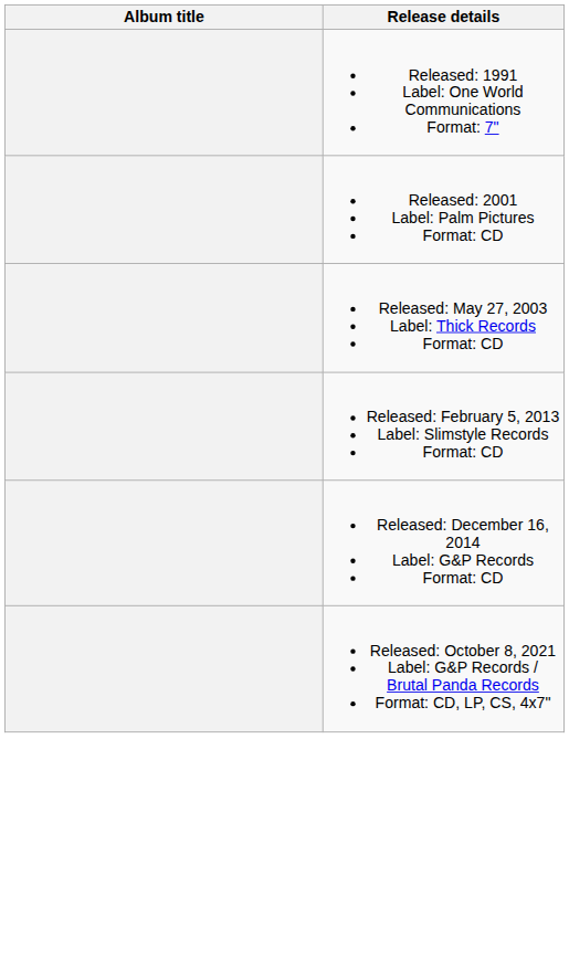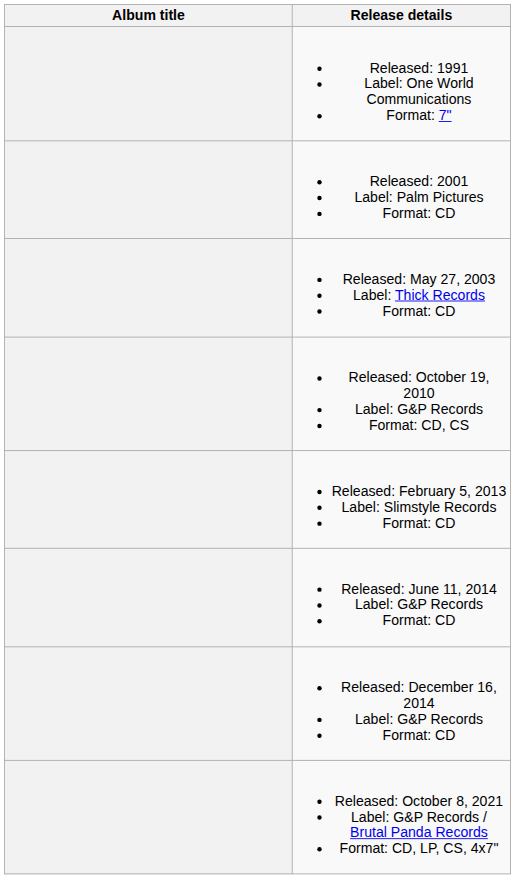+ row: Released: October 19, 2010 Label: G&P Records Format: CD, CS
+ row: Released: June 11, 2014 Label: G&P Records Format: CD
